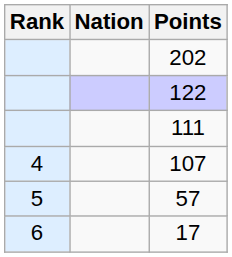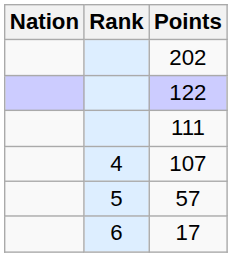columns swapped: Rank <-> Nation
